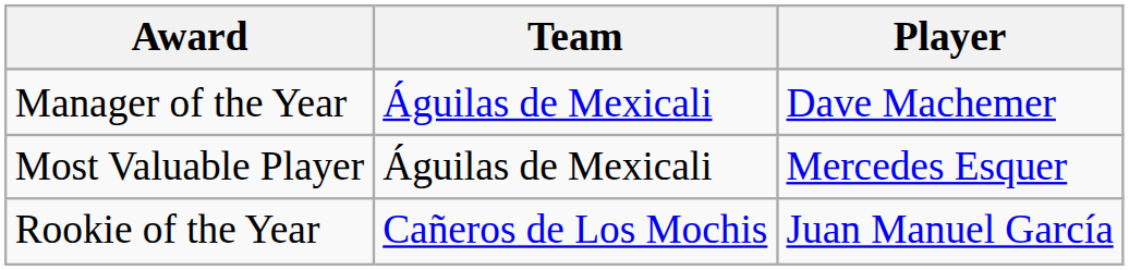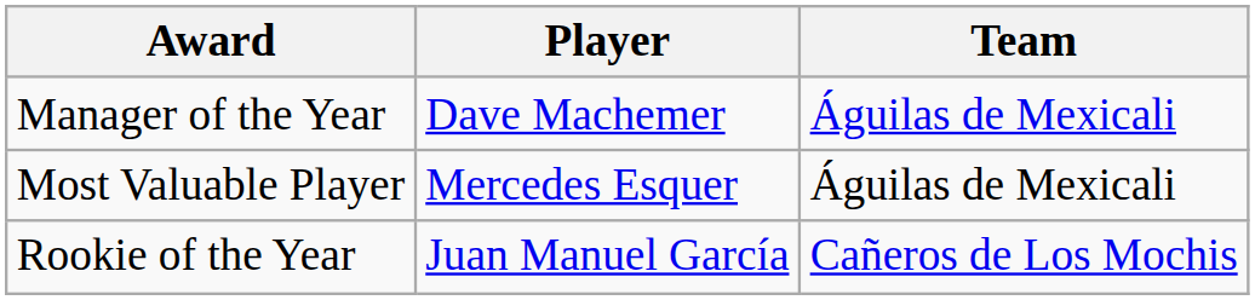columns swapped: Player <-> Team
